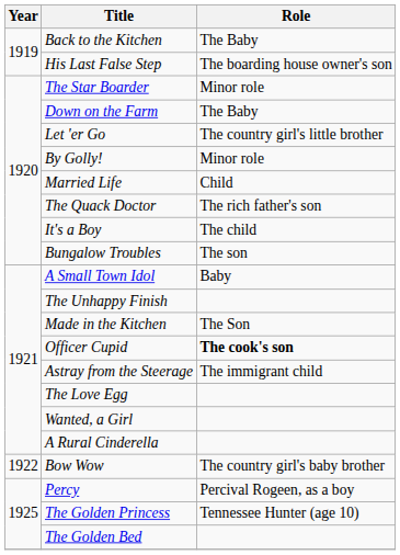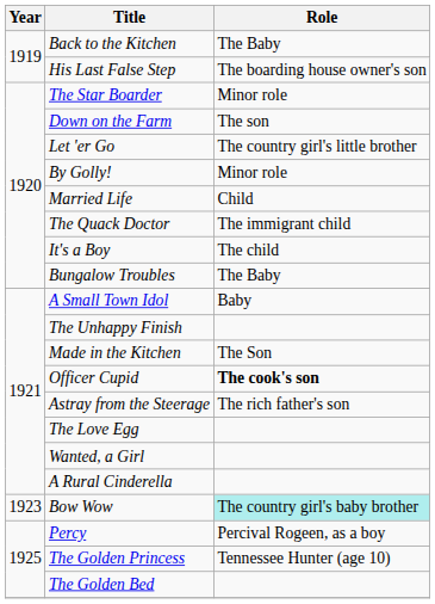Down on the Farm | Role: The Baby -> The son
The Quack Doctor | Role: The rich father's son -> The immigrant child
Bungalow Troubles | Role: The son -> The Baby
Astray from the Steerage | Role: The immigrant child -> The rich father's son
Bow Wow | Year: 1922 -> 1923
Bow Wow | Role: no background -> paleturquoise background
